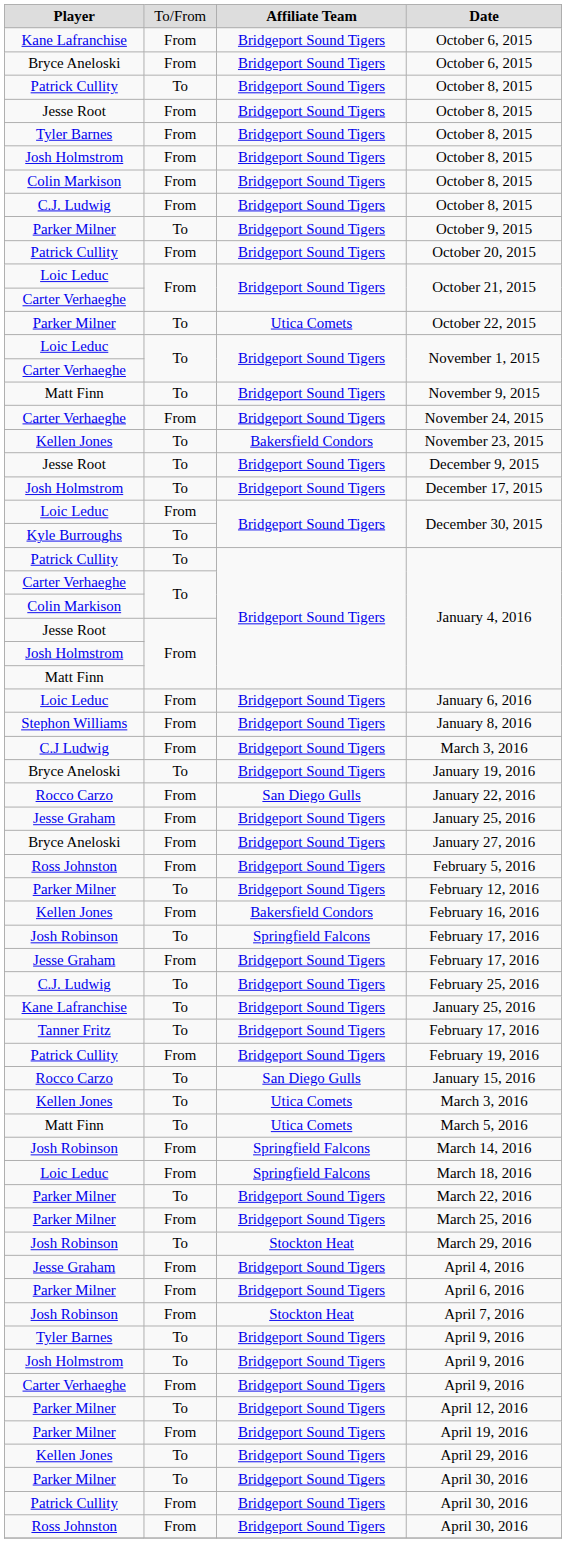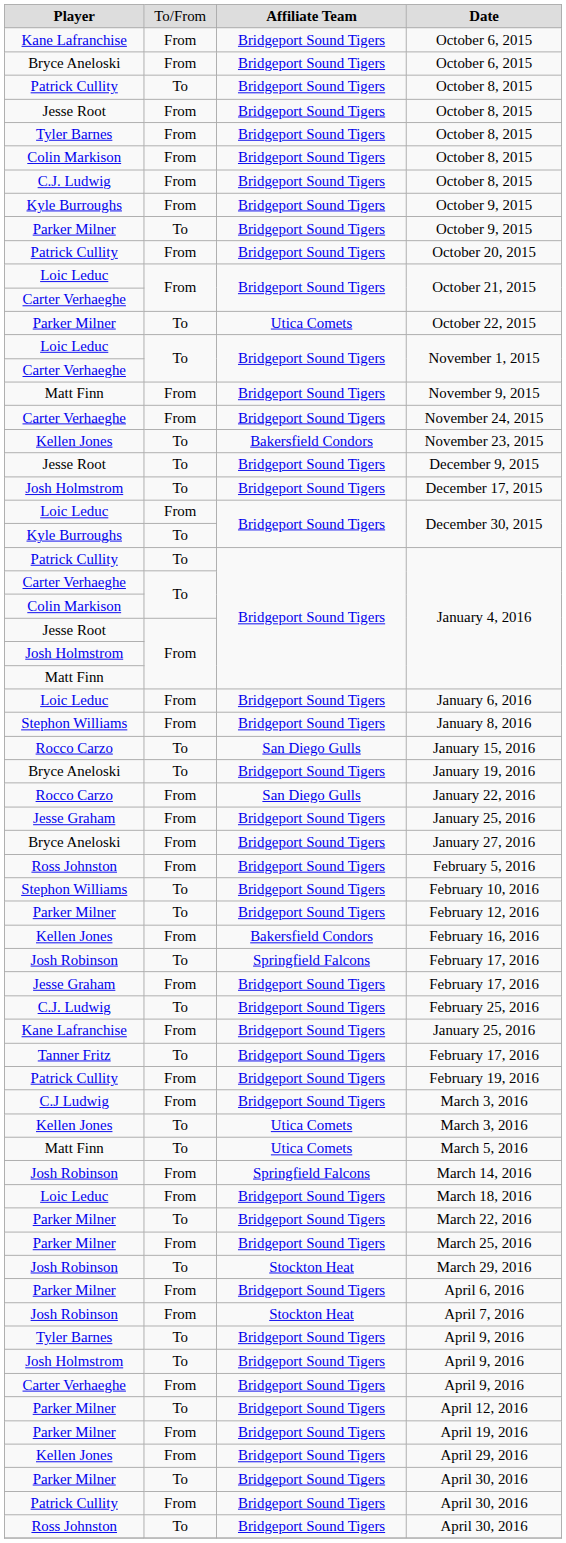- row: Josh Holmstrom | From | Bridgeport Sound Tigers | October 8, 2015
+ row: Kyle Burroughs | From | Bridgeport Sound Tigers | October 9, 2015
November 9, 2015 | column 2: To -> From
rows swapped: January 15, 2016 <-> C.J Ludwig / March 3, 2016
+ row: Stephon Williams | To | Bridgeport Sound Tigers | February 10, 2016
Kane Lafranchise / January 25, 2016 | column 2: To -> From
March 18, 2016 | column 3: Springfield Falcons -> Bridgeport Sound Tigers
- row: Jesse Graham | From | Bridgeport Sound Tigers | April 4, 2016
April 29, 2016 | column 2: To -> From
Ross Johnston / April 30, 2016 | column 2: From -> To
